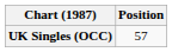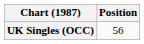UK Singles (OCC) | Position: 57 -> 56
